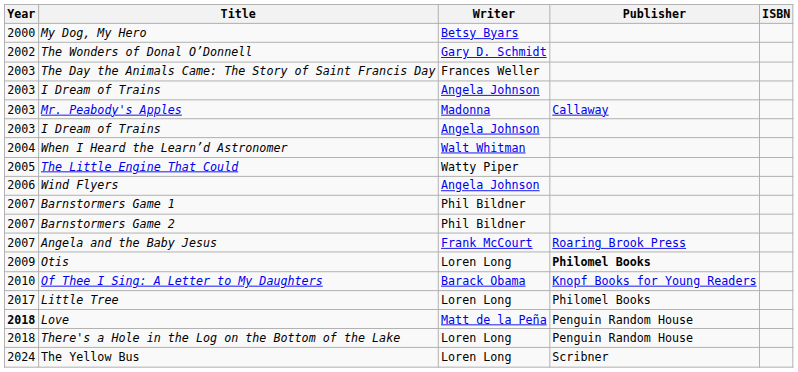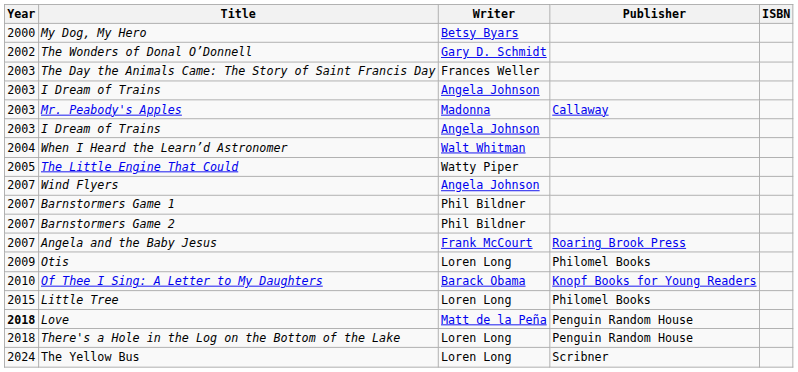Wind Flyers | Year: 2006 -> 2007
Otis | Publisher: bold -> normal
Little Tree | Year: 2017 -> 2015
